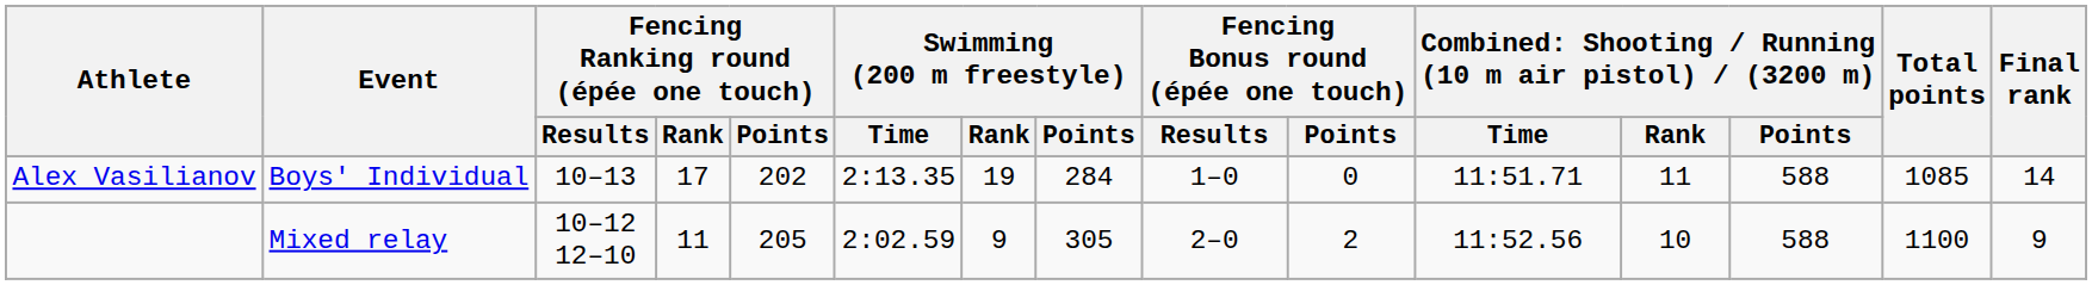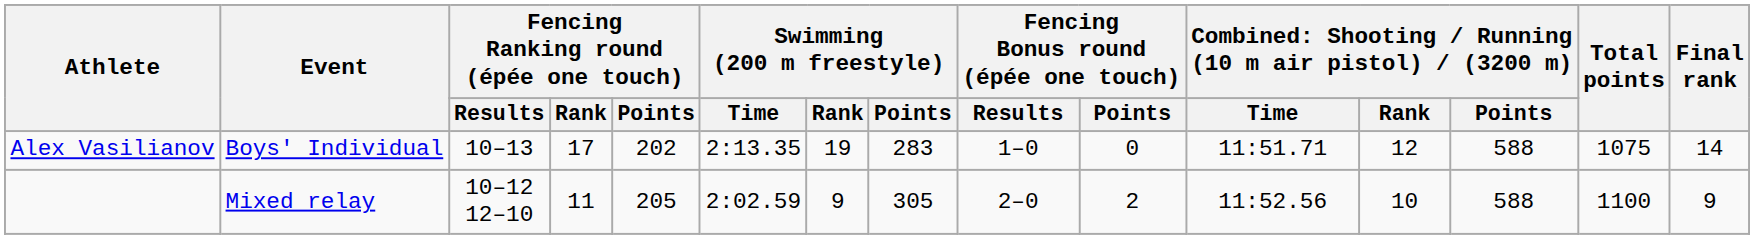Alex Vasilianov | Swimming (200 m freestyle) / Points: 284 -> 283
Alex Vasilianov | column 12: 11 -> 12
Alex Vasilianov | Total points: 1085 -> 1075
